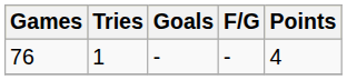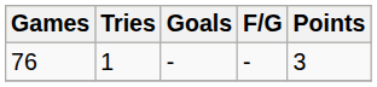76 | Points: 4 -> 3
